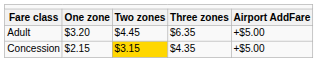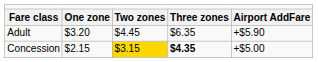Adult | column 5: +$5.00 -> +$5.90
Concession | column 4: normal -> bold
